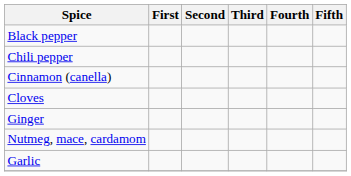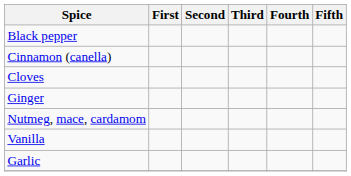- row: Chili pepper
+ row: Vanilla
